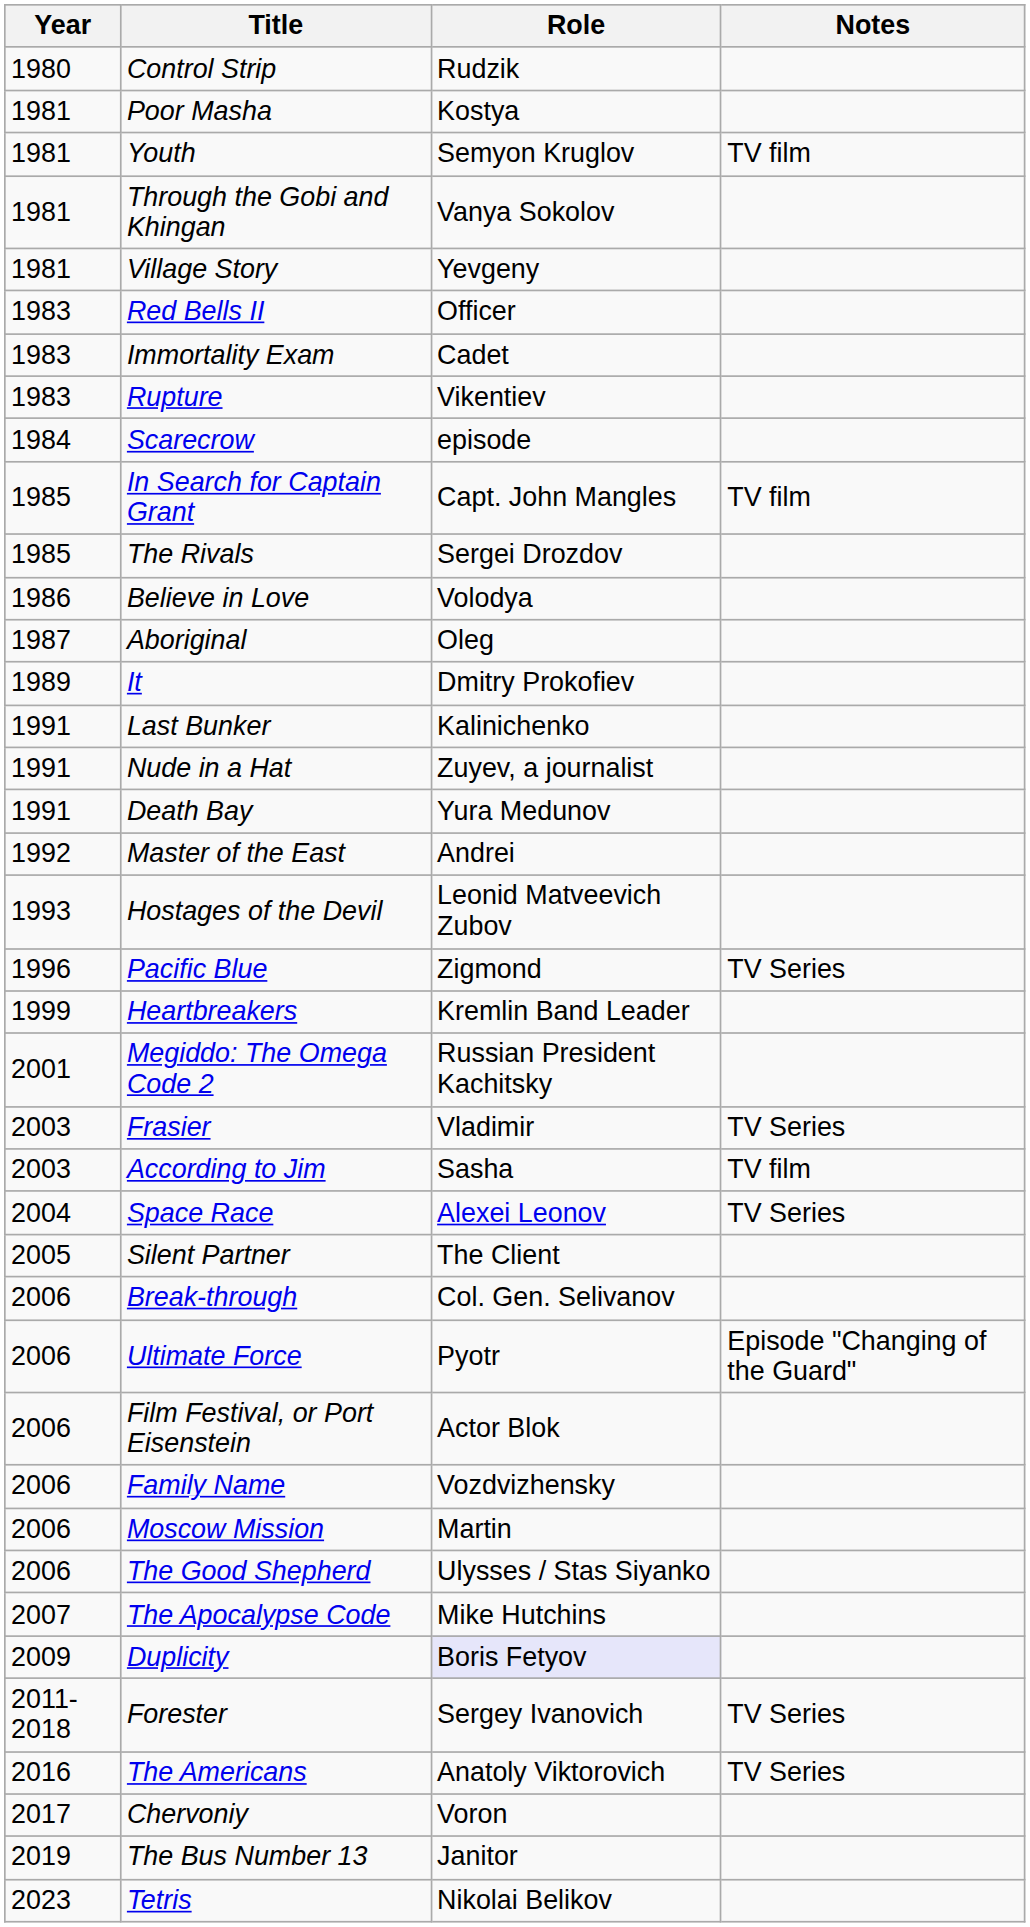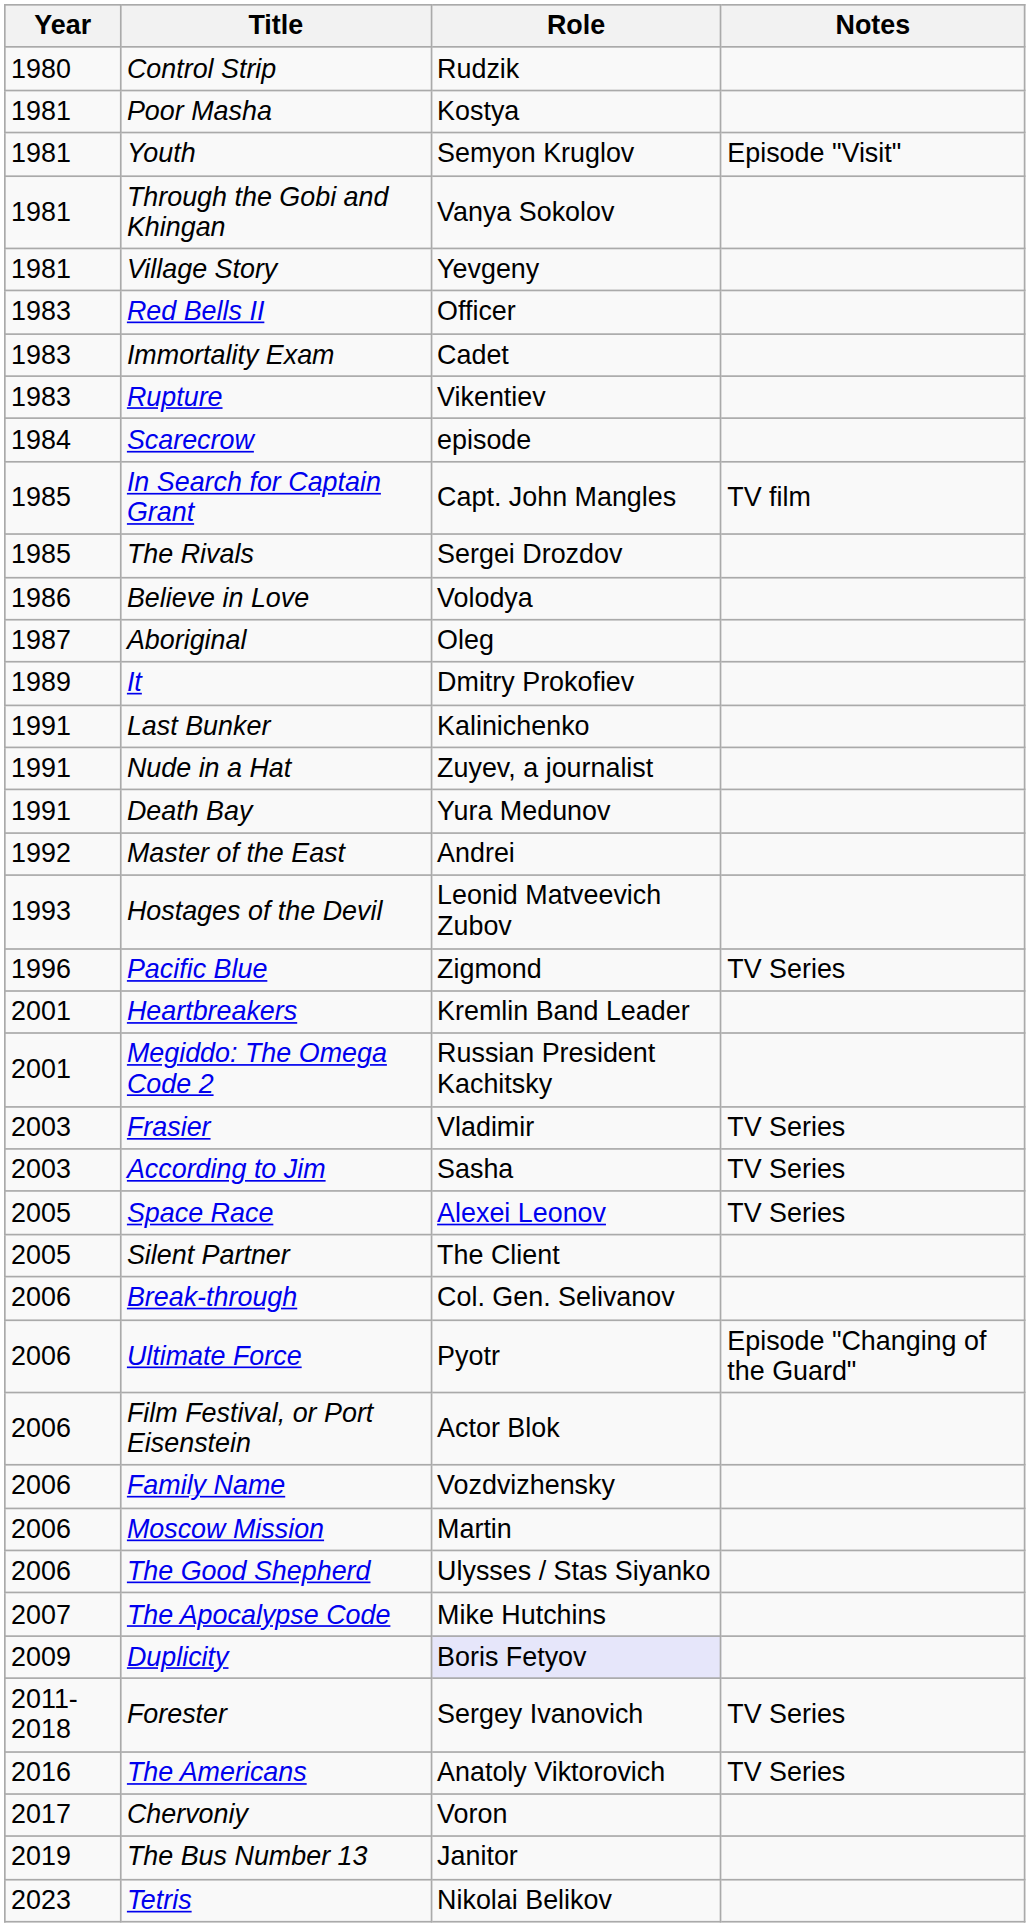Youth | Notes: TV film -> Episode "Visit"
Heartbreakers | Year: 1999 -> 2001
According to Jim | Notes: TV film -> TV Series
Space Race | Year: 2004 -> 2005
